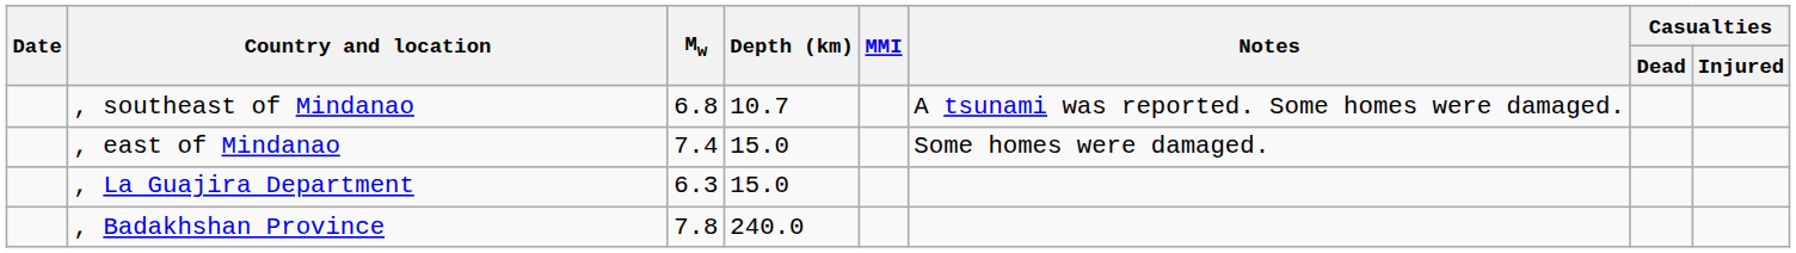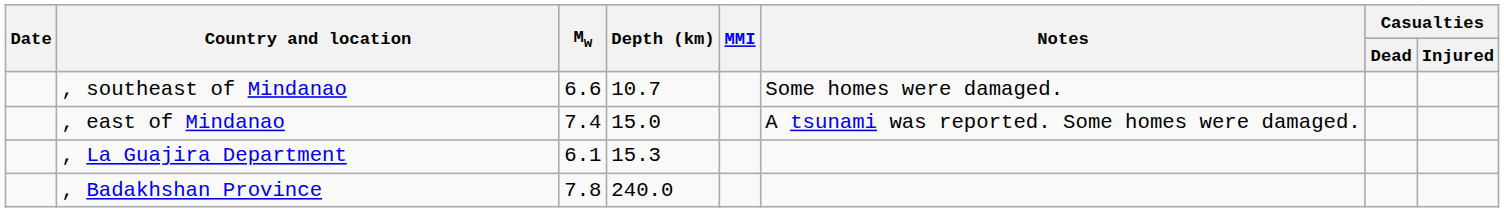, southeast of Mindanao | Mw: 6.8 -> 6.6
, southeast of Mindanao | Notes: A tsunami was reported. Some homes were damaged. -> Some homes were damaged.
, east of Mindanao | Notes: Some homes were damaged. -> A tsunami was reported. Some homes were damaged.
, La Guajira Department | Mw: 6.3 -> 6.1
, La Guajira Department | Depth (km): 15.0 -> 15.3
